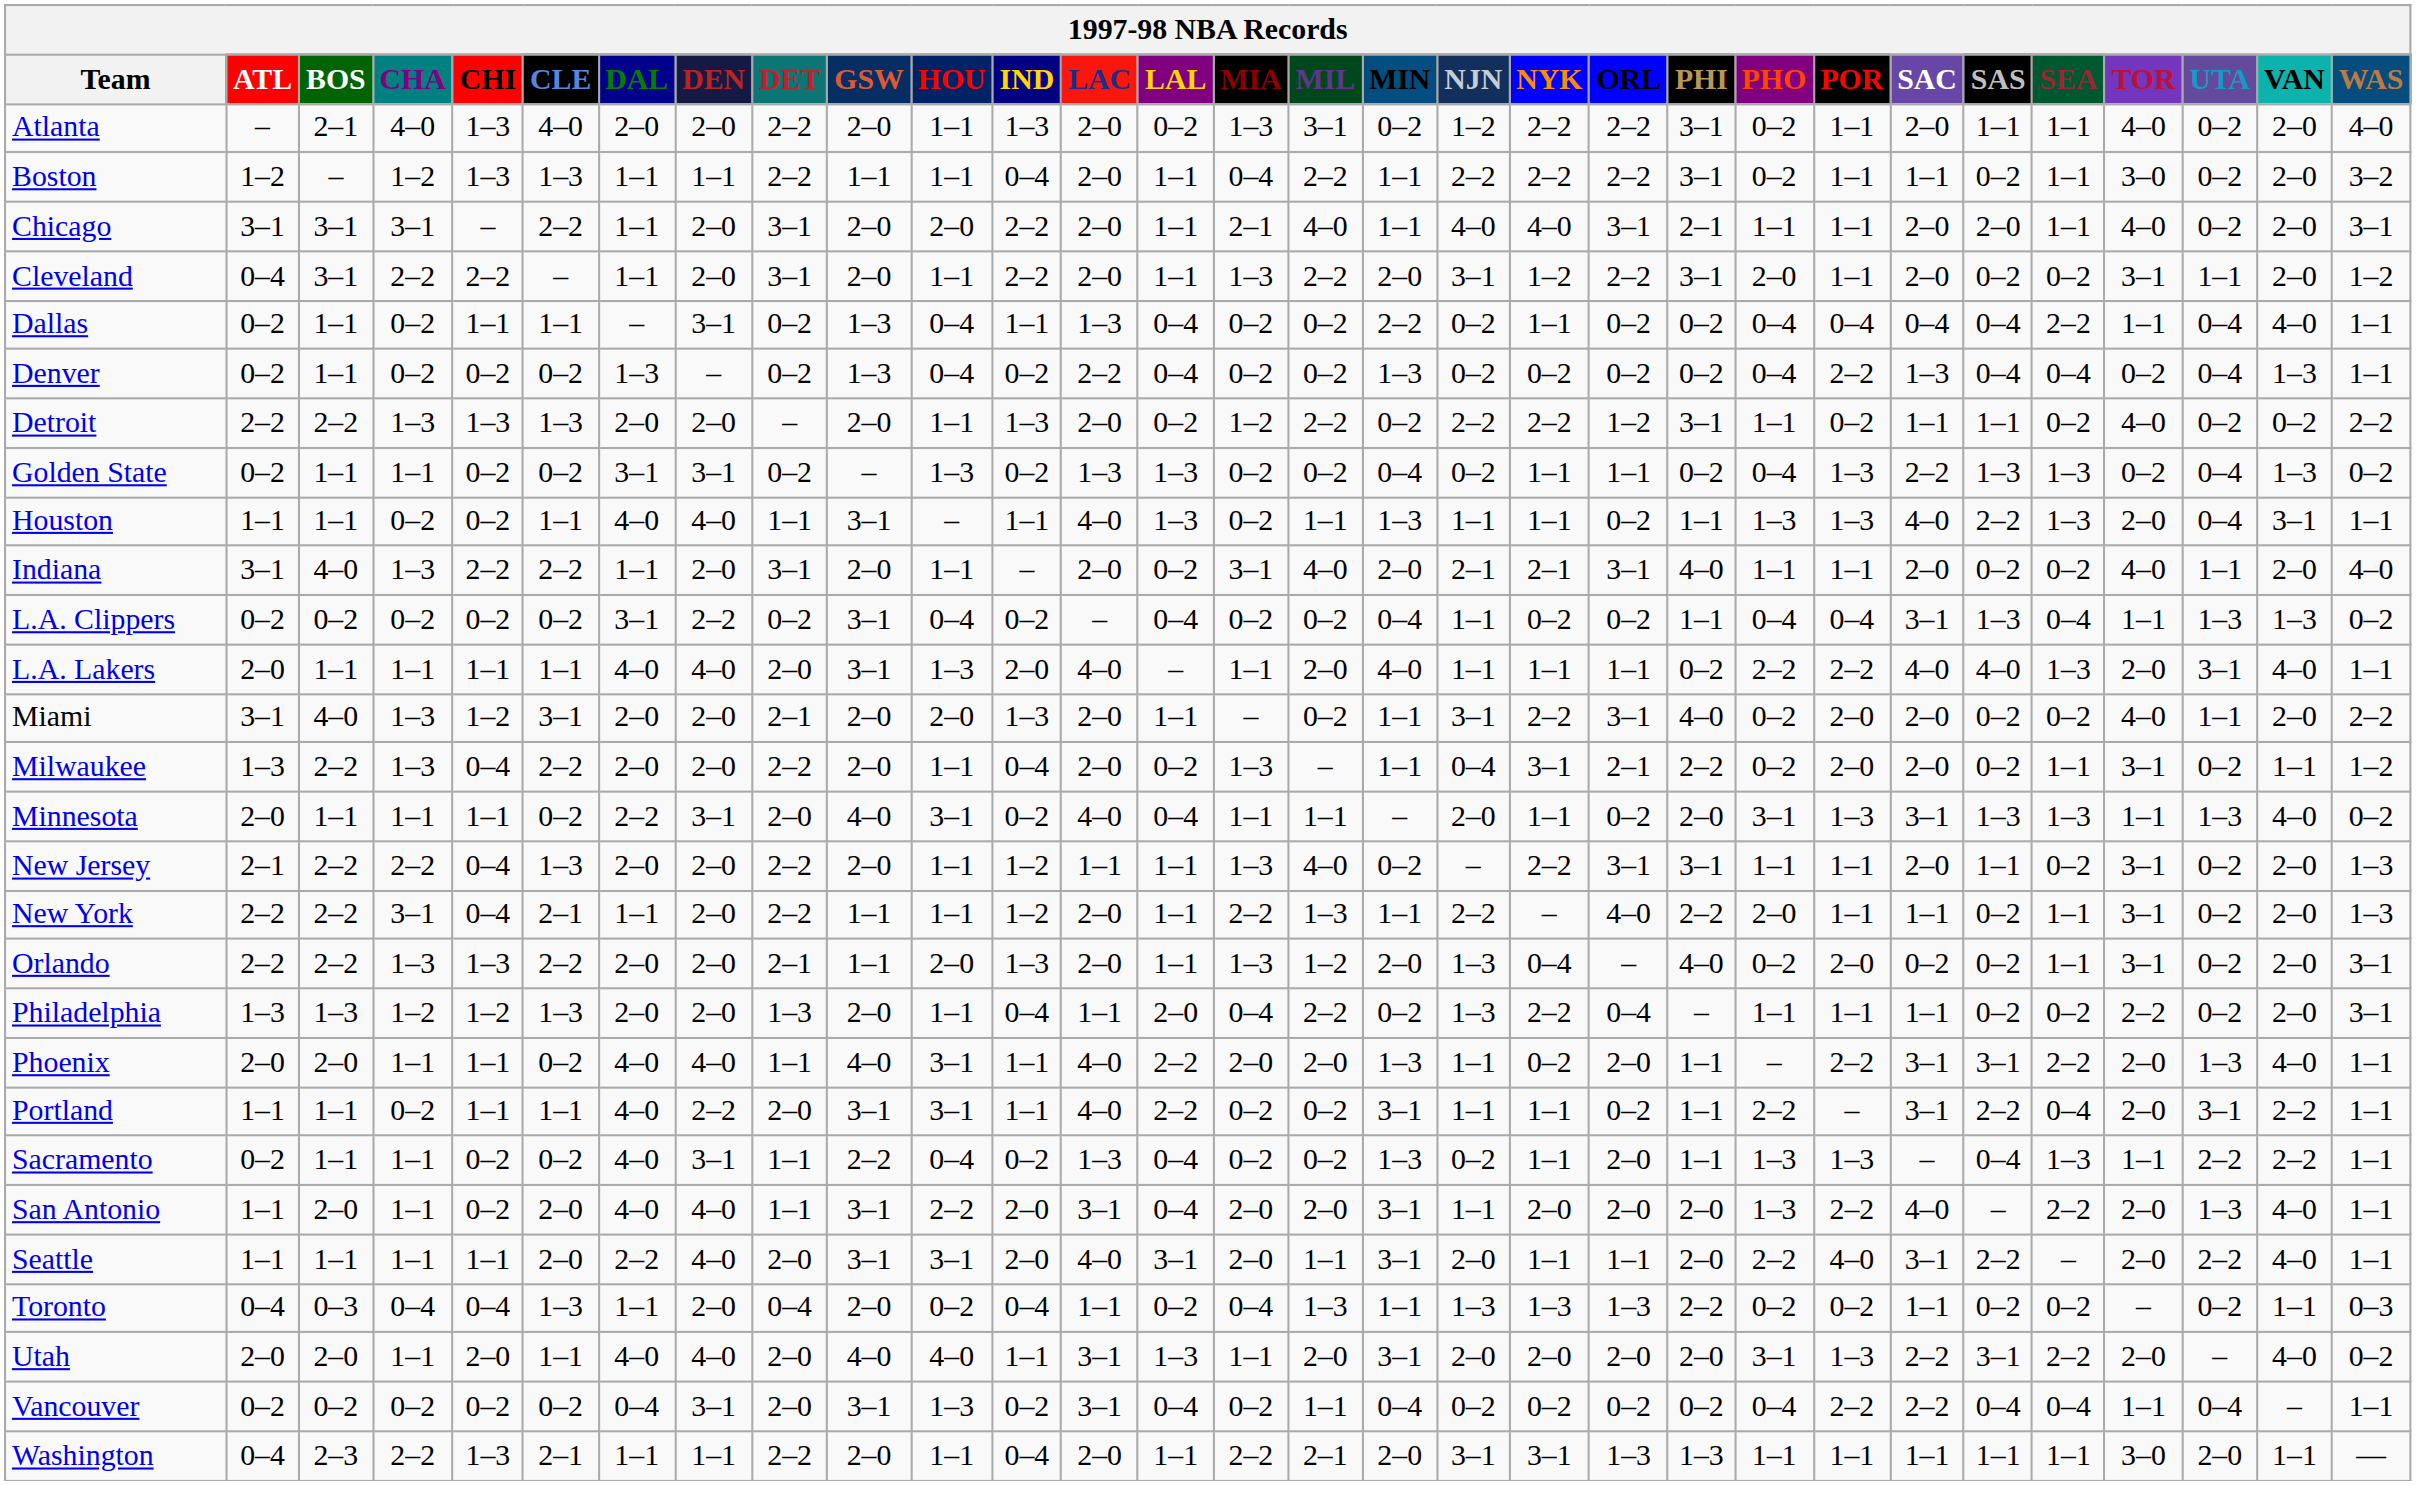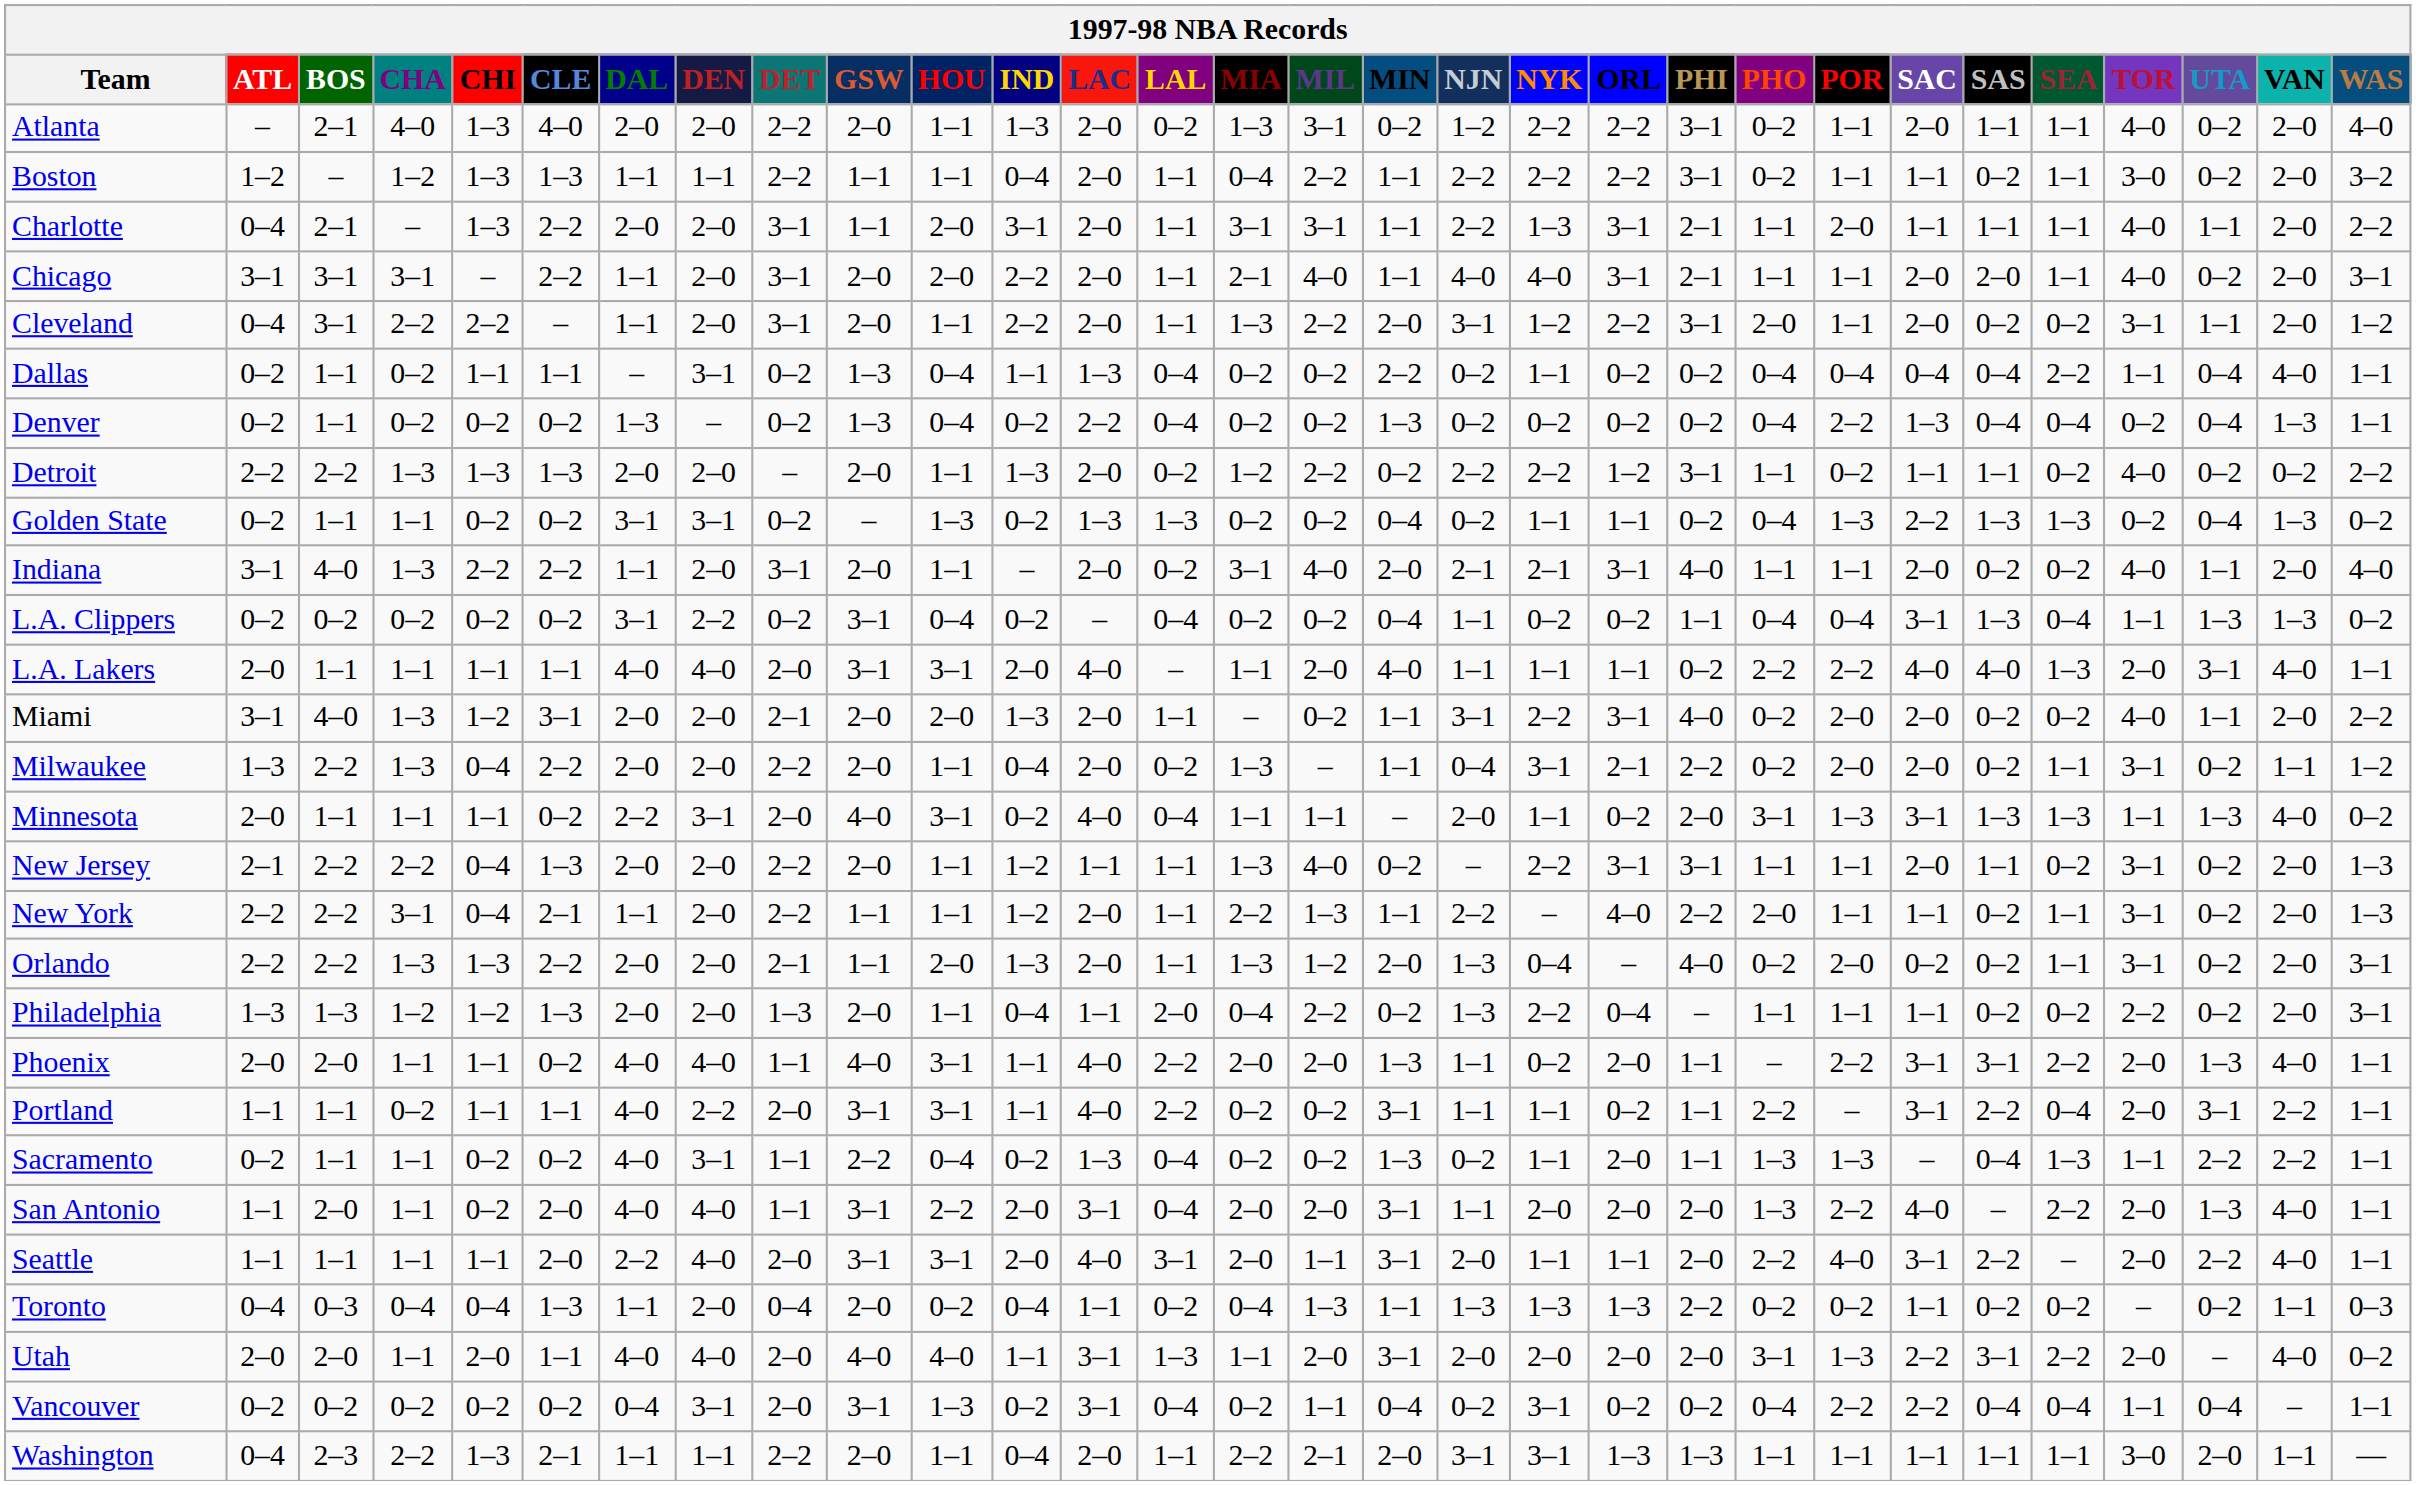+ row: Charlotte | 0–4 | 2–1 | – | 1–3 | 2–2 | 2–0 | 2–0 | 3–1 | 1–1 | 2–0 | 3–1 | 2–0 | 1–1 | 3–1 | 3–1 | 1–1 | 2–2 | 1–3 | 3–1 | 2–1 | 1–1 | 2–0 | 1–1 | 1–1 | 1–1 | 4–0 | 1–1 | 2–0 | 2–2
- row: Houston | 1–1 | 1–1 | 0–2 | 0–2 | 1–1 | 4–0 | 4–0 | 1–1 | 3–1 | – | 1–1 | 4–0 | 1–3 | 0–2 | 1–1 | 1–3 | 1–1 | 1–1 | 0–2 | 1–1 | 1–3 | 1–3 | 4–0 | 2–2 | 1–3 | 2–0 | 0–4 | 3–1 | 1–1
L.A. Lakers | HOU: 1–3 -> 3–1
Vancouver | NYK: 0–2 -> 3–1
